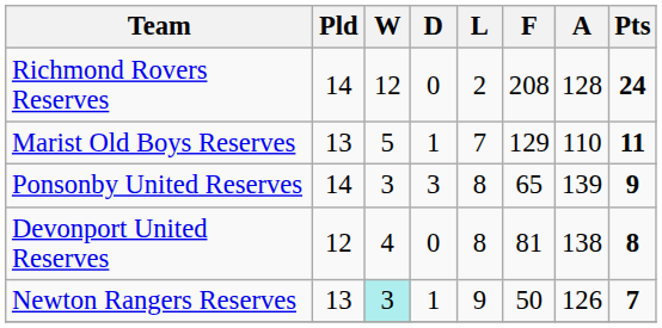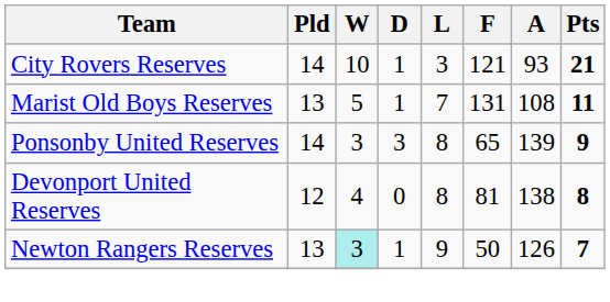- row: Richmond Rovers Reserves | 14 | 12 | 0 | 2 | 208 | 128 | 24
+ row: City Rovers Reserves | 14 | 10 | 1 | 3 | 121 | 93 | 21
Marist Old Boys Reserves | F: 129 -> 131
Marist Old Boys Reserves | A: 110 -> 108
